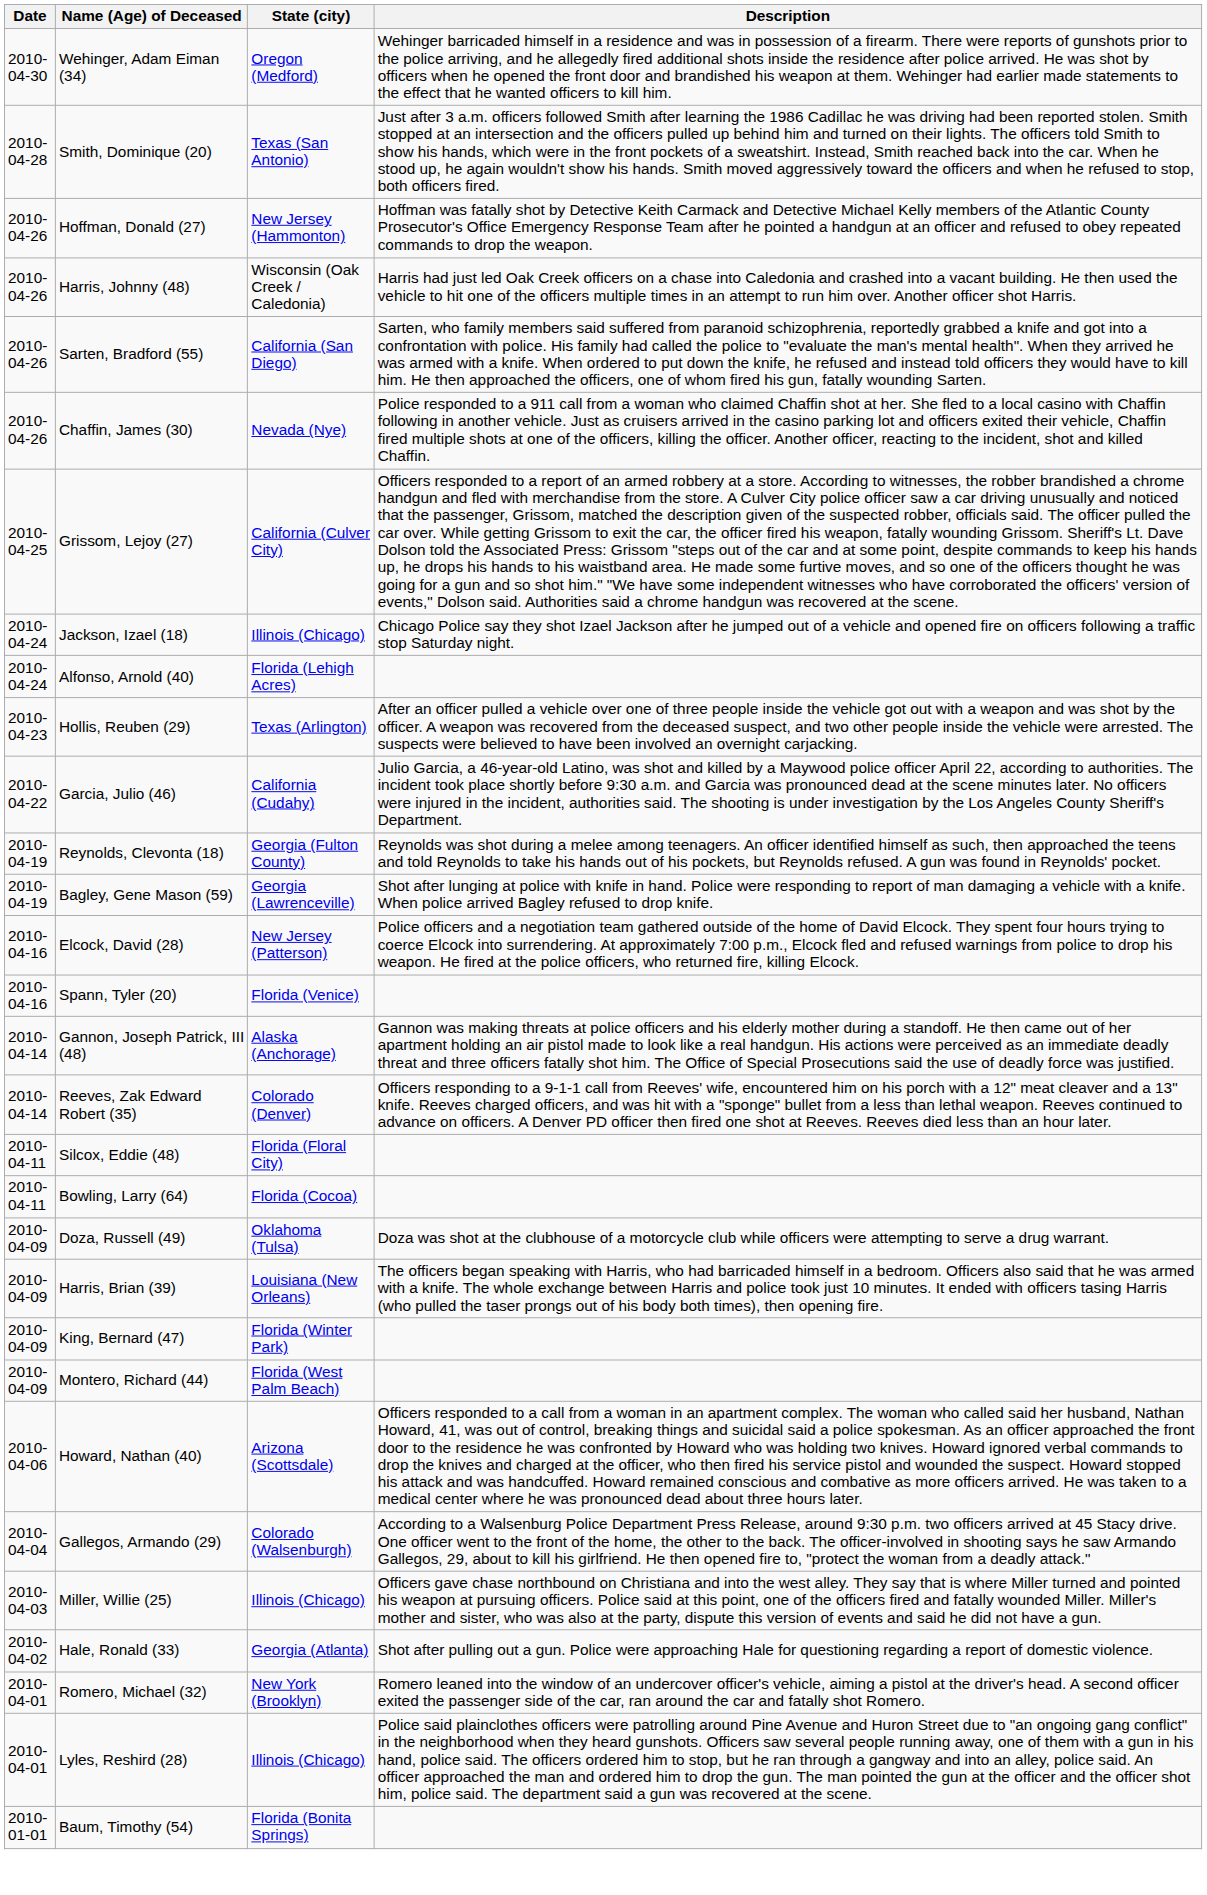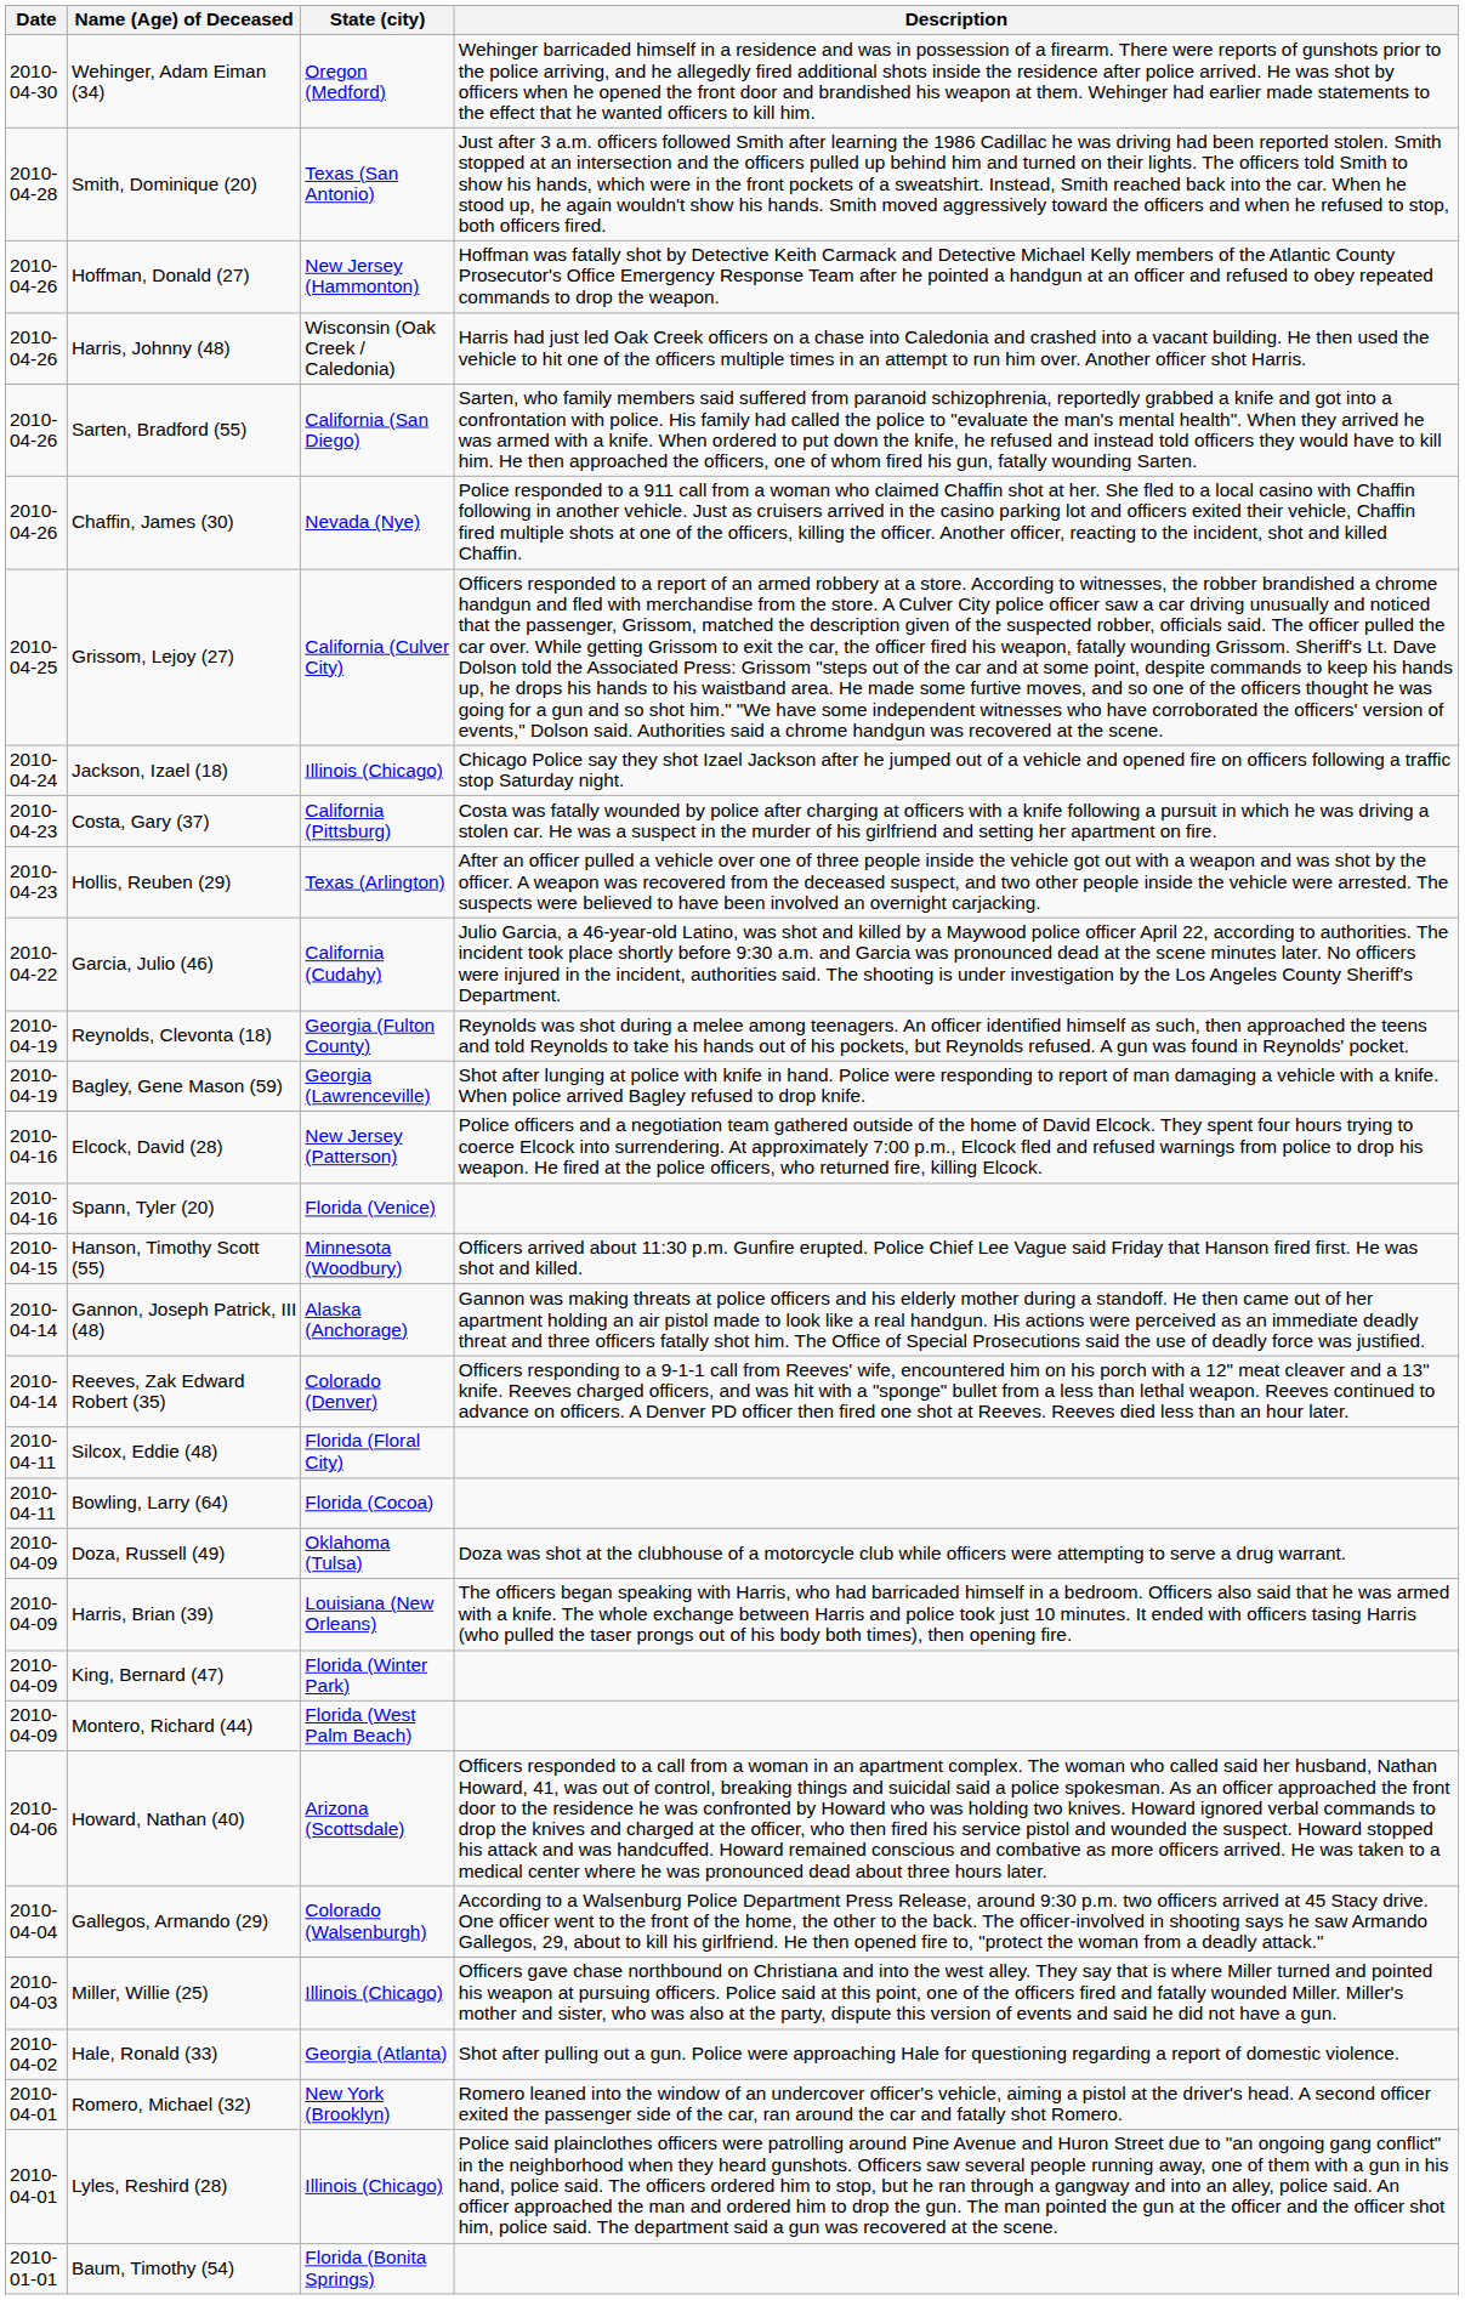- row: 2010-04-24 | Alfonso, Arnold (40) | Florida (Lehigh Acres)
+ row: 2010-04-23 | Costa, Gary (37) | California (Pittsburg) | Costa was fatally wounded by police after charging at officers with a knife following a pursuit in which he was driving a stolen car. He was a suspect in the murder of his girlfriend and setting her apartment on fire.
+ row: 2010-04-15 | Hanson, Timothy Scott (55) | Minnesota (Woodbury) | Officers arrived about 11:30 p.m. Gunfire erupted. Police Chief Lee Vague said Friday that Hanson fired first. He was shot and killed.
